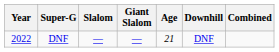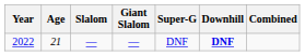columns swapped: Age <-> Super-G
2022 | Downhill: normal -> bold
